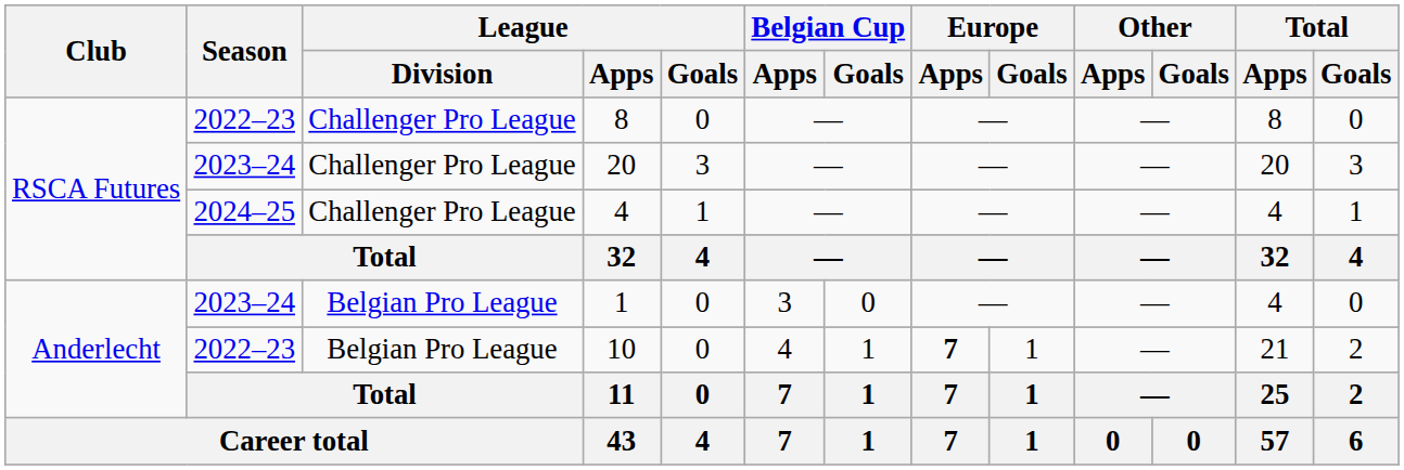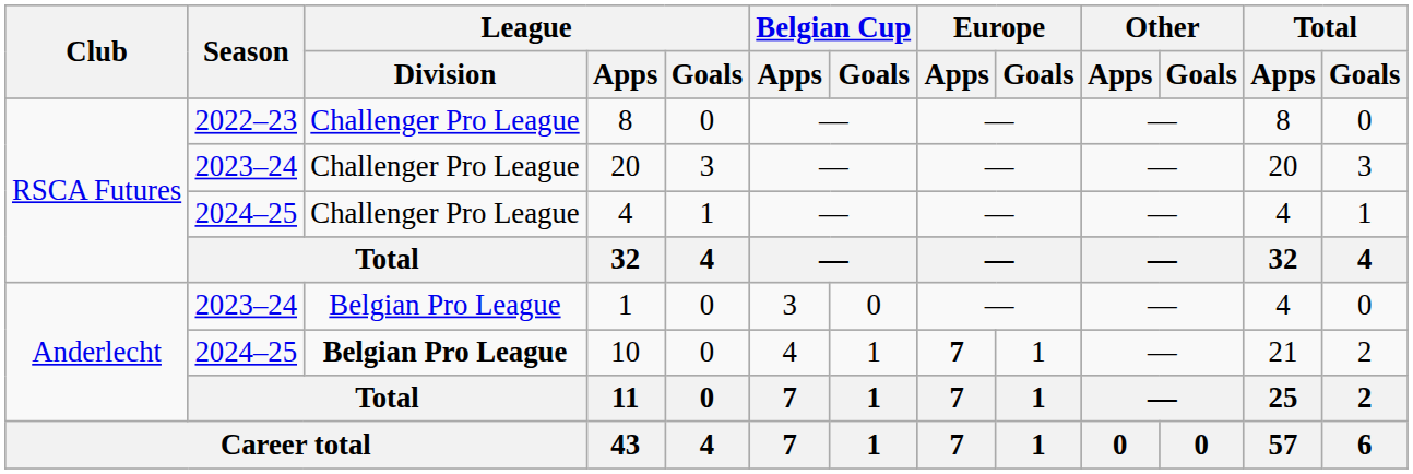10 | Season: 2022–23 -> 2024–25
10 | League / Division: normal -> bold
